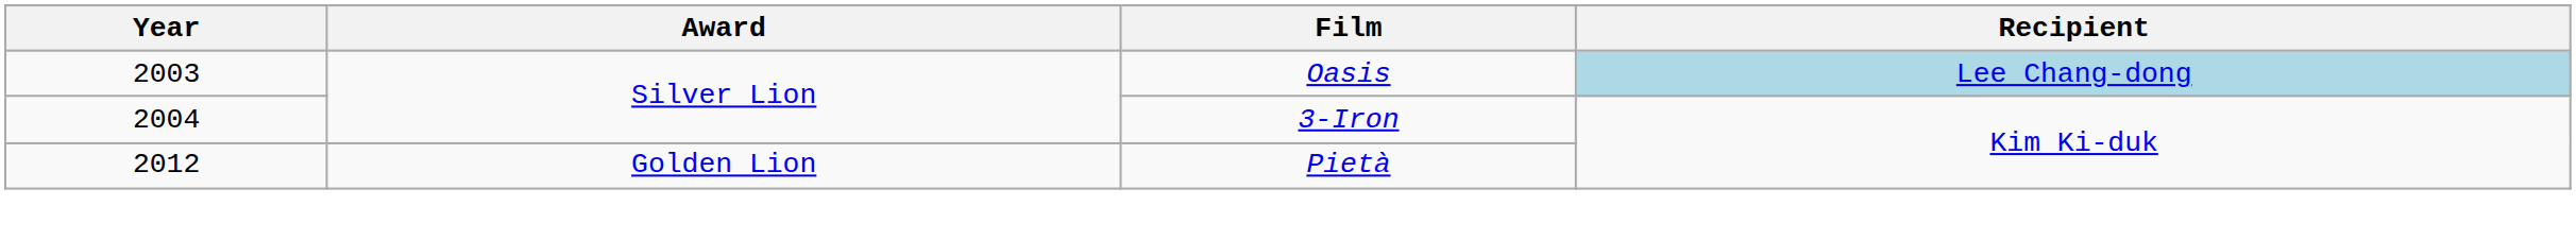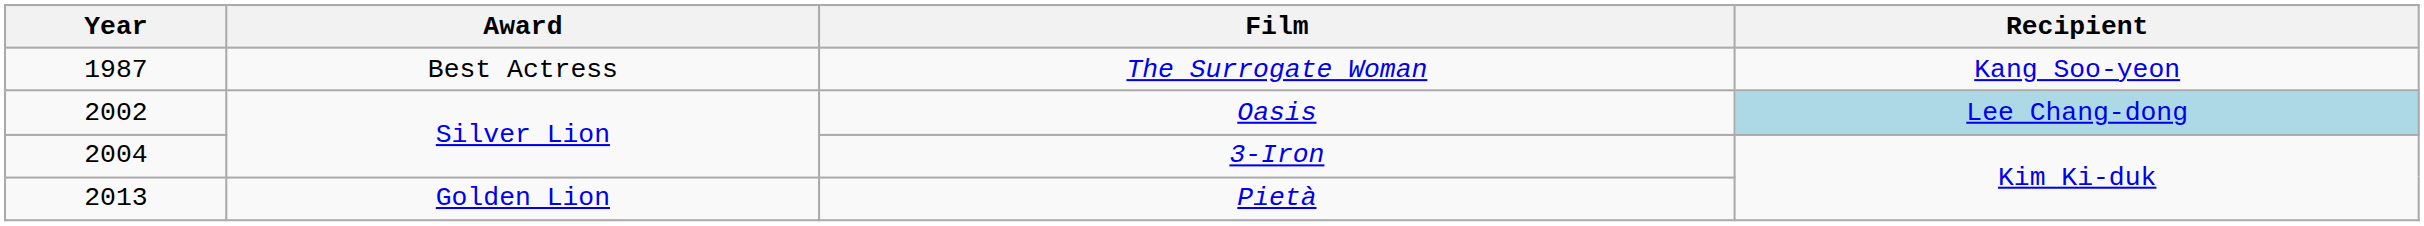+ row: 1987 | Best Actress | The Surrogate Woman | Kang Soo-yeon
Oasis | Year: 2003 -> 2002
Pietà | Year: 2012 -> 2013
